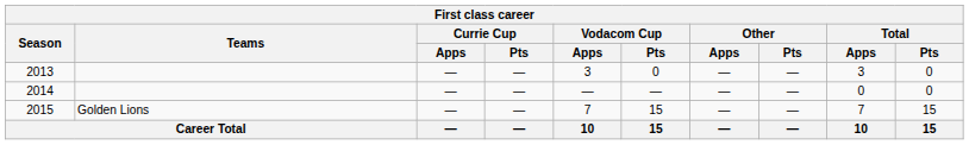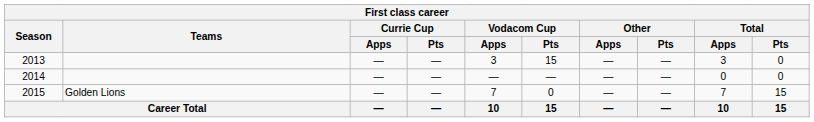2013 | Vodacom Cup / Pts: 0 -> 15
2015 | Vodacom Cup / Pts: 15 -> 0
